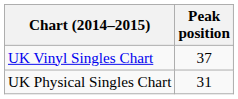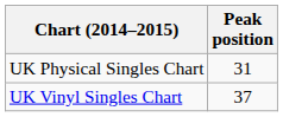rows swapped: UK Physical Singles Chart <-> UK Vinyl Singles Chart
